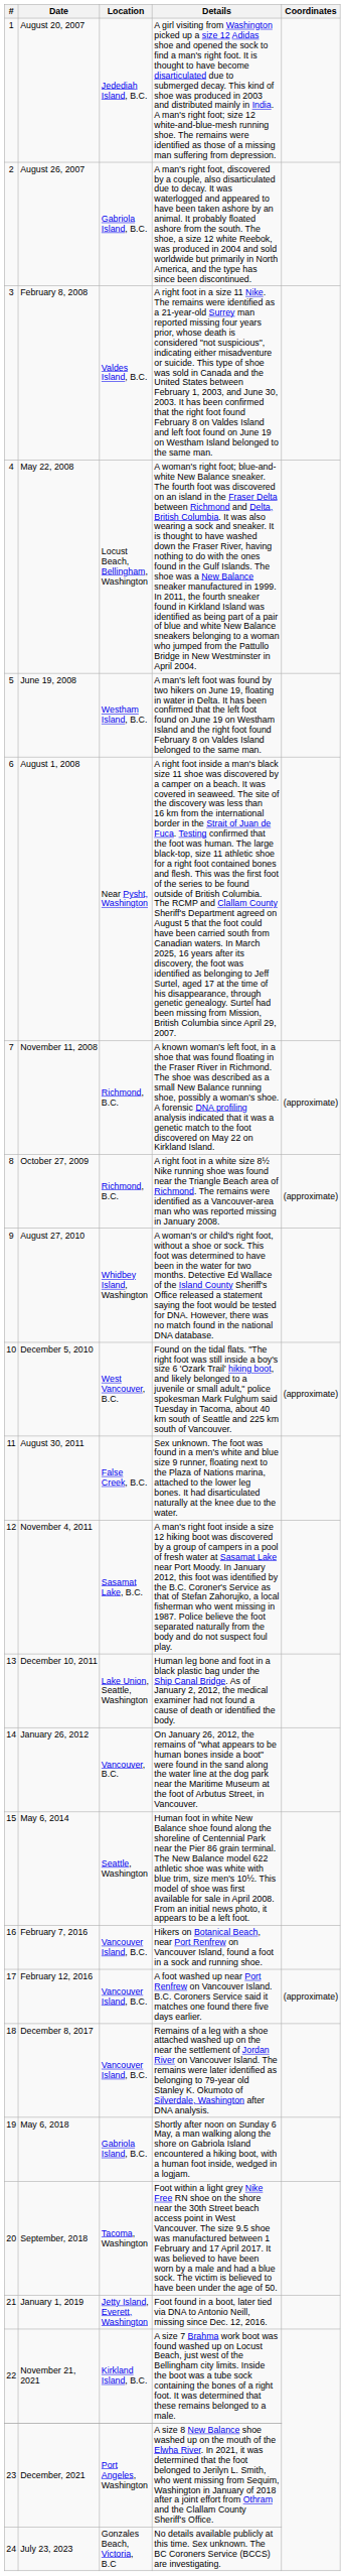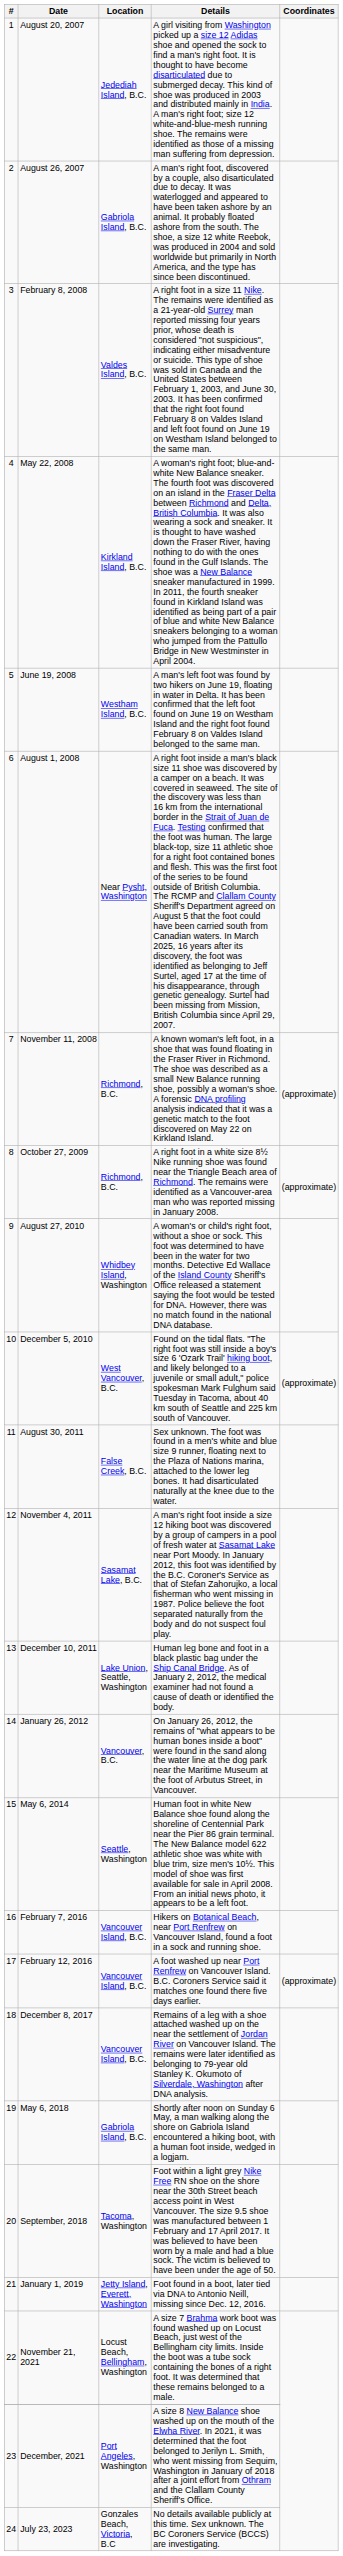May 22, 2008 | Location: Locust Beach, Bellingham, Washington -> Kirkland Island, B.C.
November 21, 2021 | Location: Kirkland Island, B.C. -> Locust Beach, Bellingham, Washington
